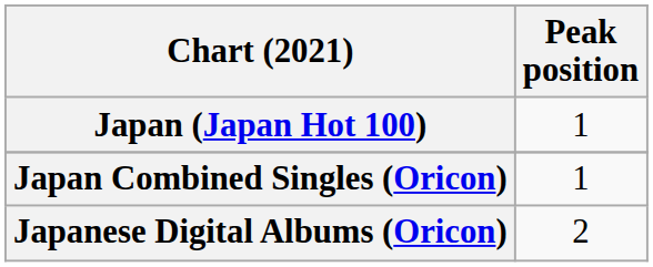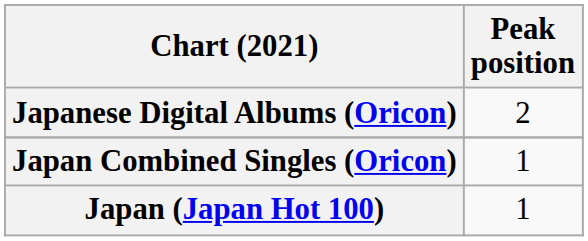rows swapped: Japan (Japan Hot 100) <-> Japanese Digital Albums (Oricon)
